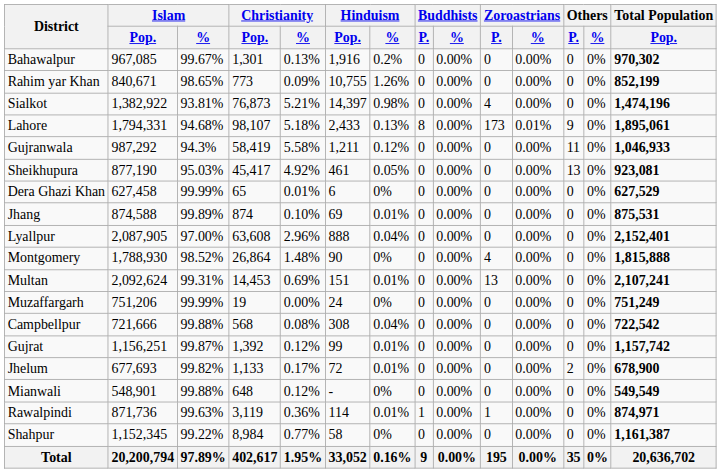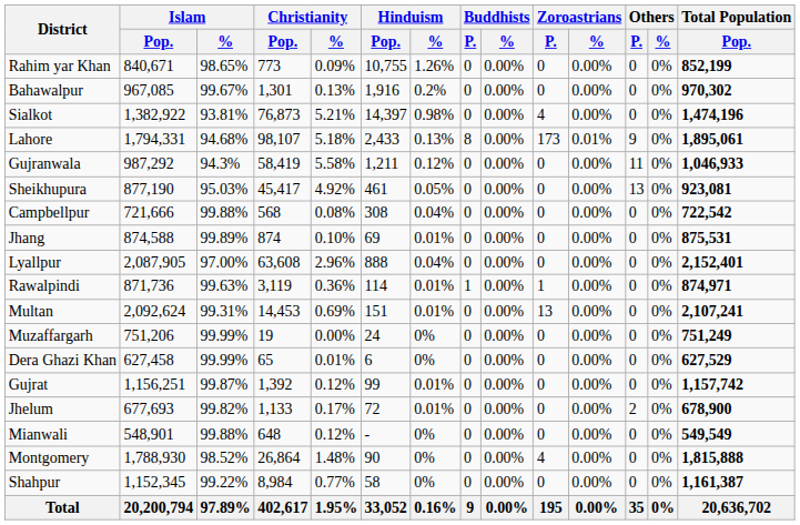rows swapped: Bahawalpur <-> Rahim yar Khan
rows swapped: Dera Ghazi Khan <-> Campbellpur
rows swapped: Montgomery <-> Rawalpindi
